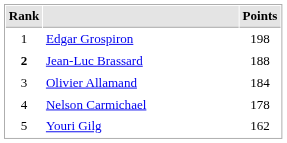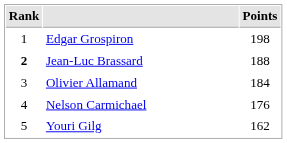Nelson Carmichael | Points: 178 -> 176
